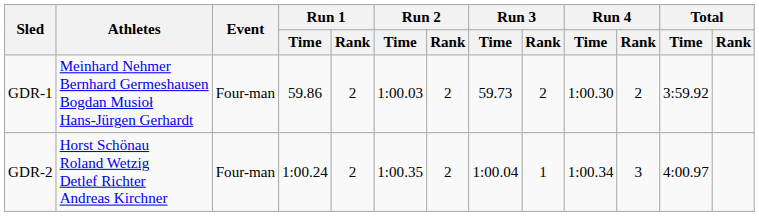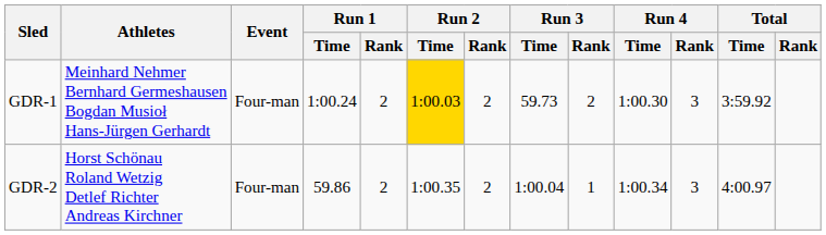GDR-1 | Run 1 / Time: 59.86 -> 1:00.24
GDR-1 | Run 2 / Time: no background -> gold background
GDR-1 | Run 4 / Rank: 2 -> 3
GDR-2 | Run 1 / Time: 1:00.24 -> 59.86
